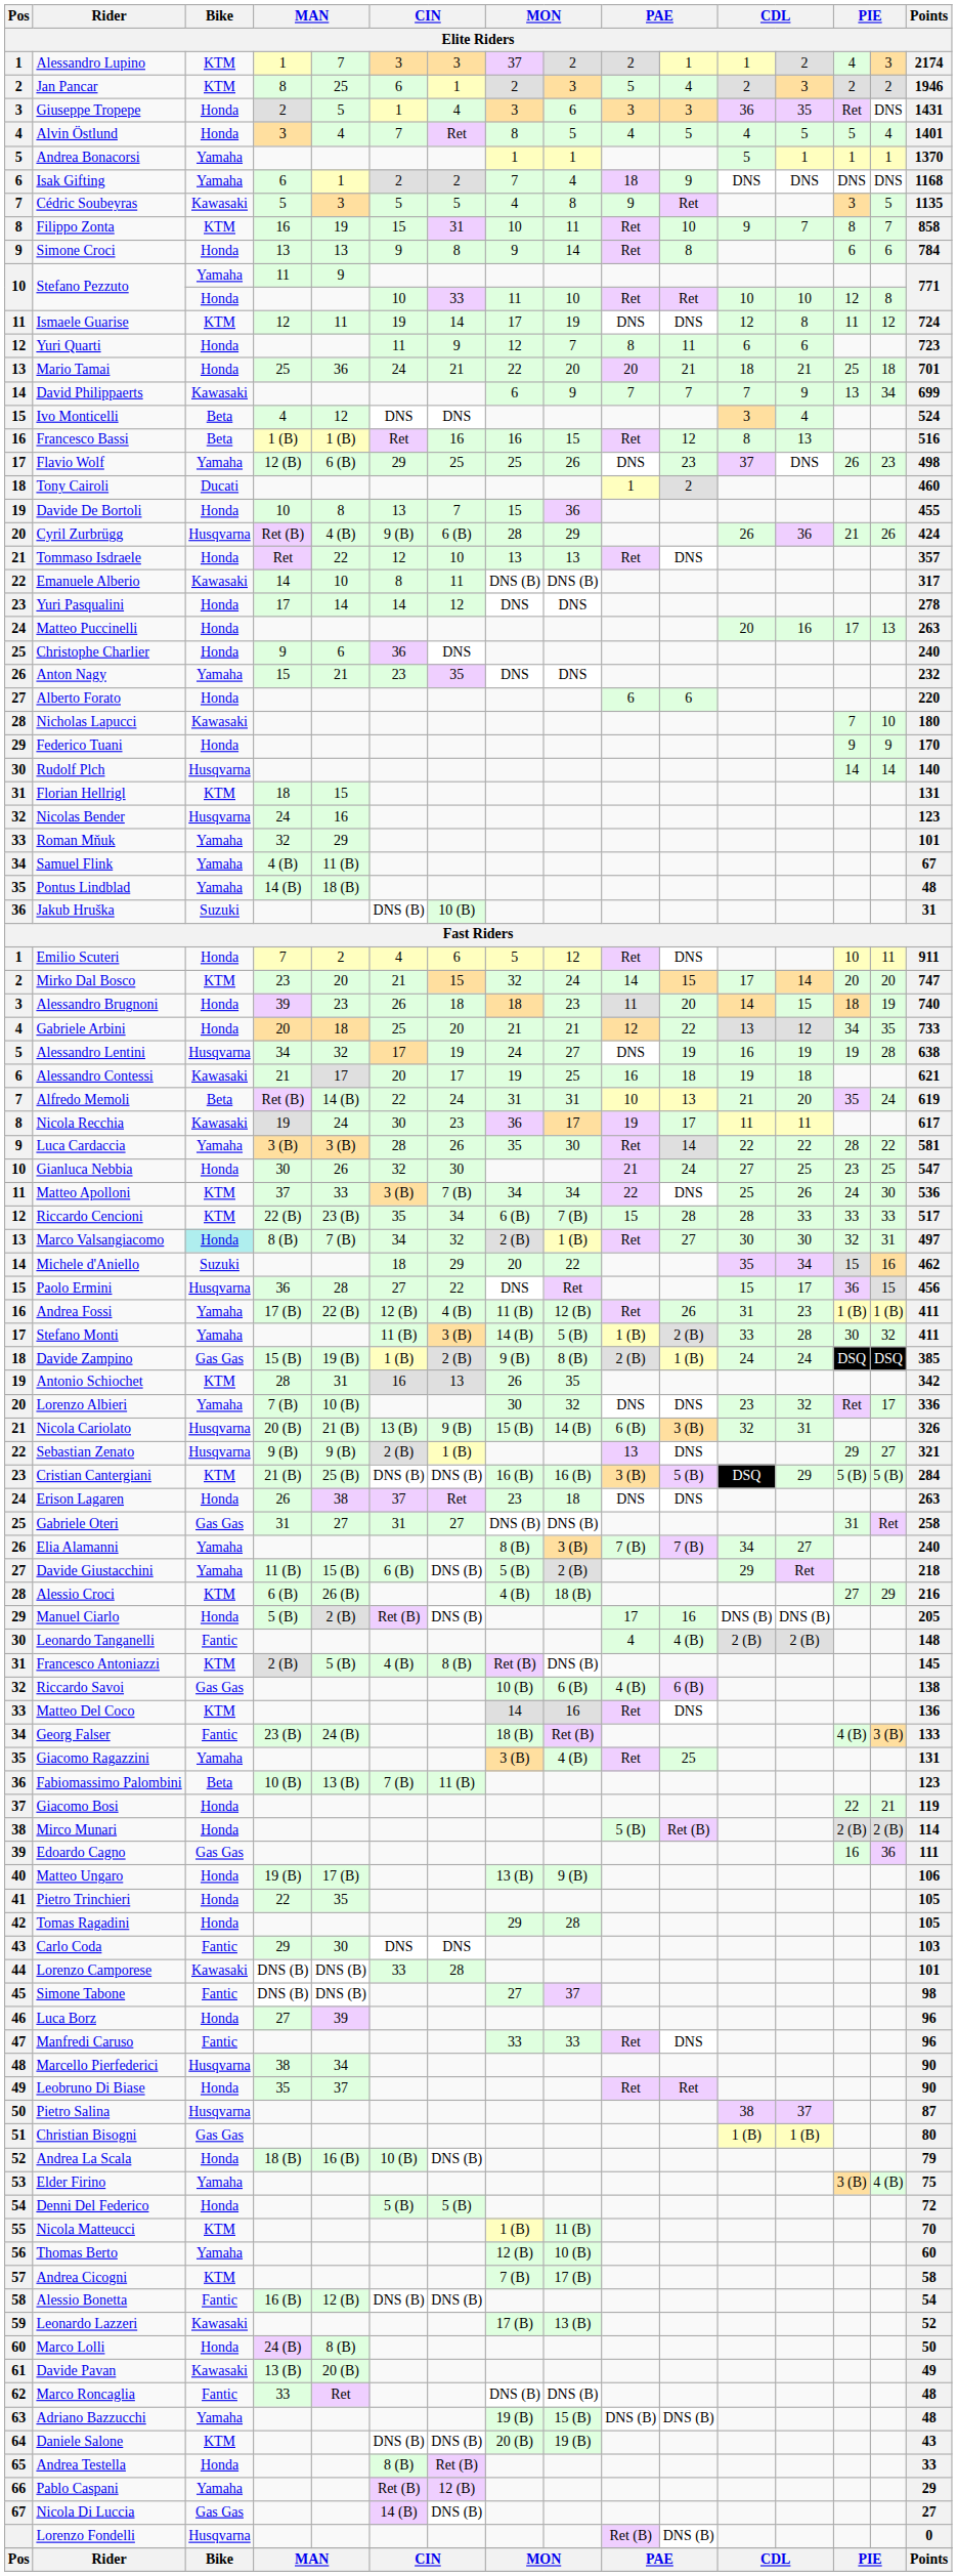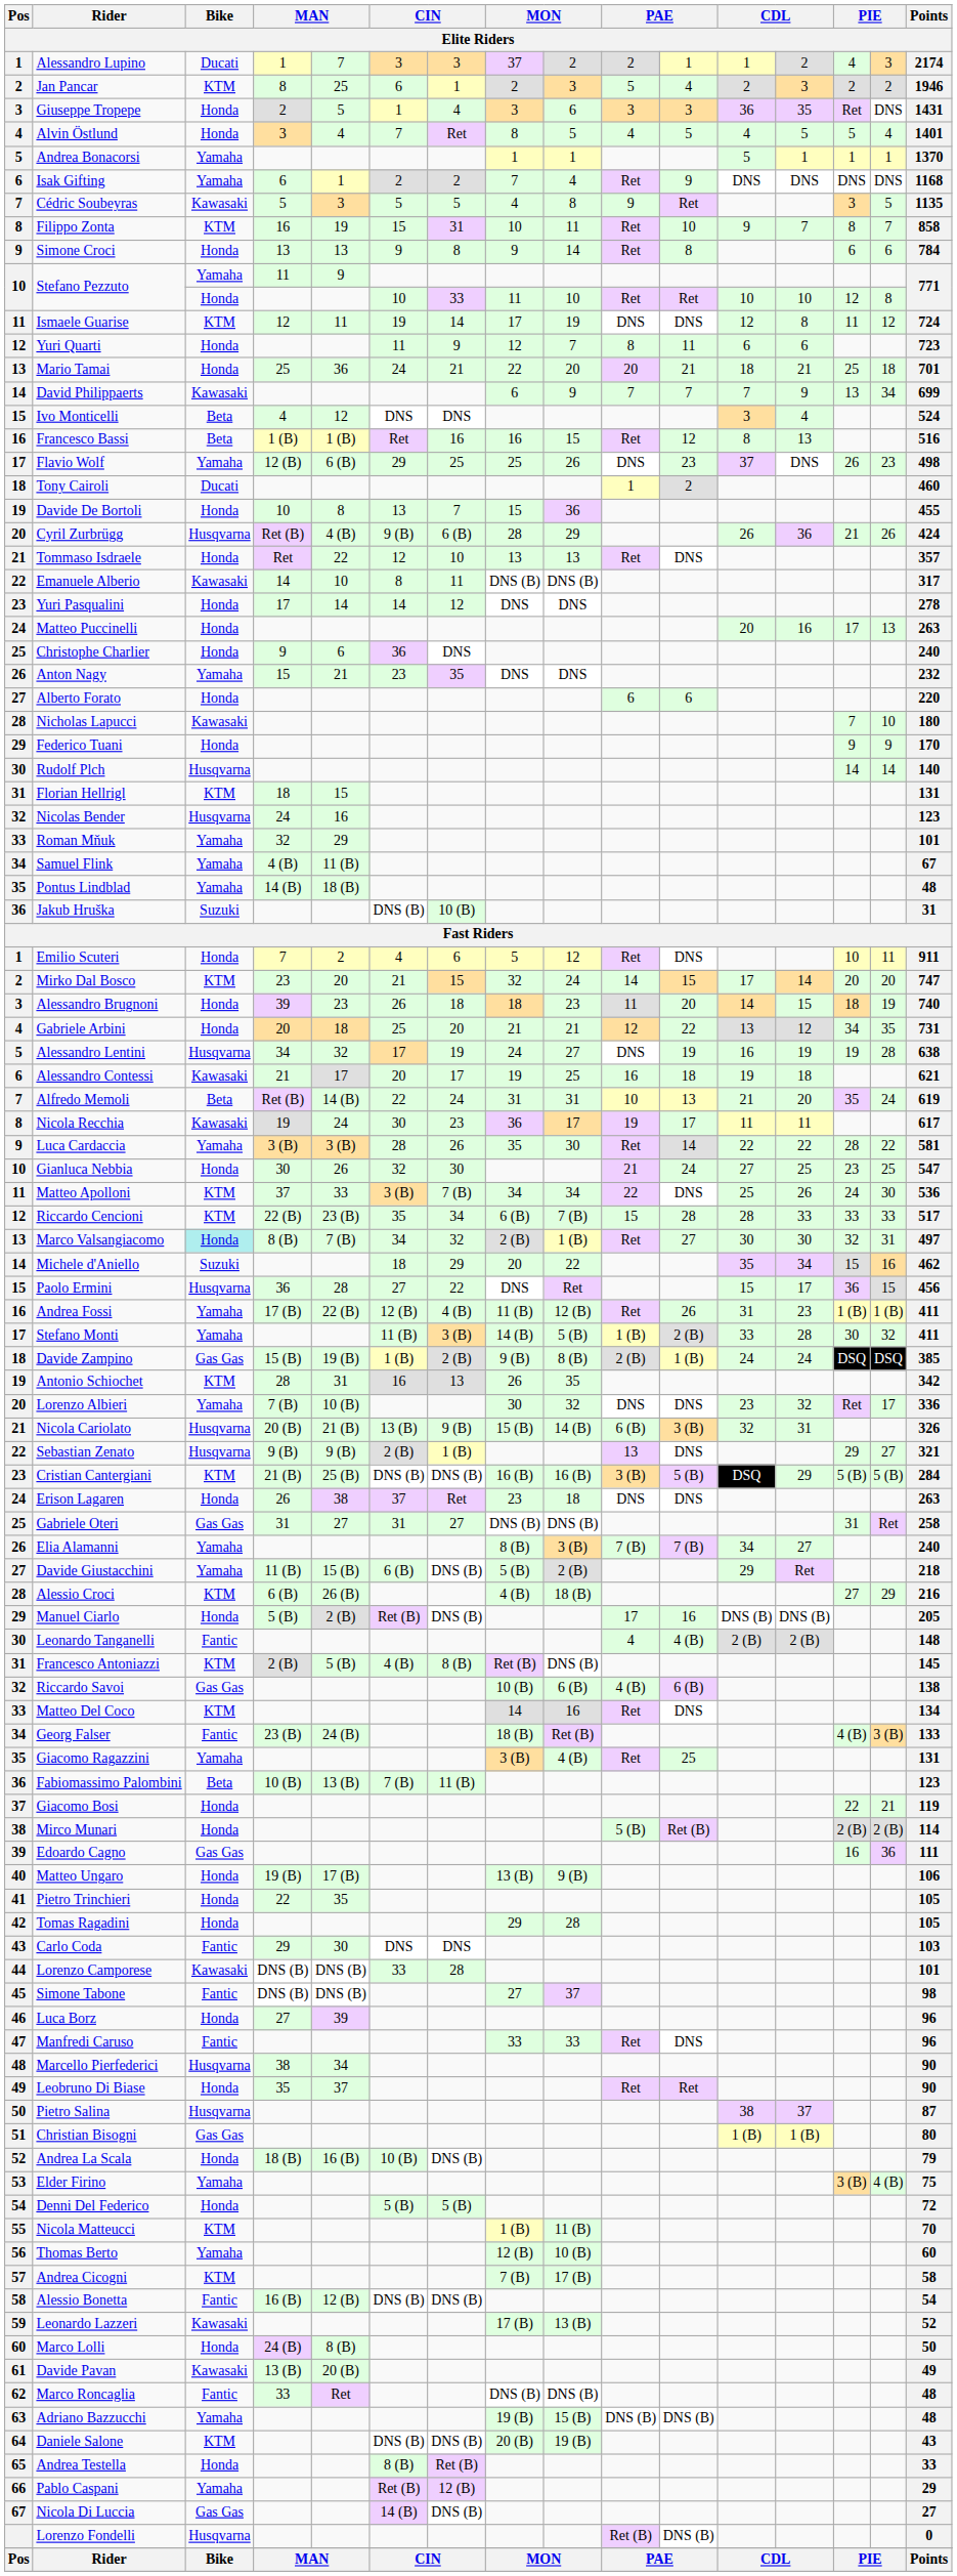Alessandro Lupino | Bike: KTM -> Ducati
Isak Gifting | column 10: 18 -> Ret
Gabriele Arbini | Points: 733 -> 731
Matteo Del Coco | Points: 136 -> 134
